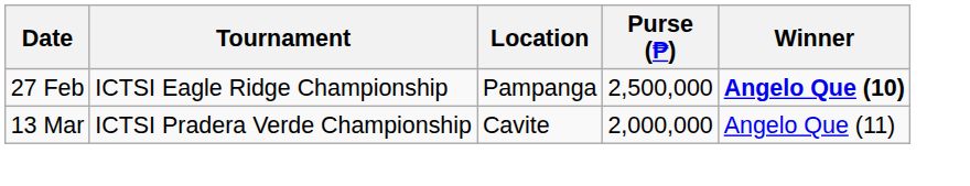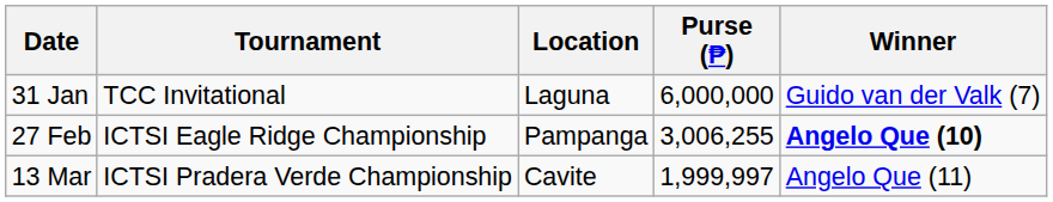+ row: 31 Jan | TCC Invitational | Laguna | 6,000,000 | Guido van der Valk (7)
27 Feb | Purse (₱): 2,500,000 -> 3,006,255
13 Mar | Purse (₱): 2,000,000 -> 1,999,997
